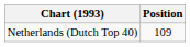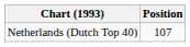Netherlands (Dutch Top 40) | Position: 109 -> 107
